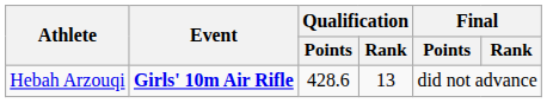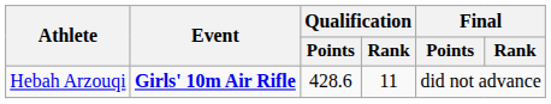Hebah Arzouqi | Qualification / Rank: 13 -> 11
